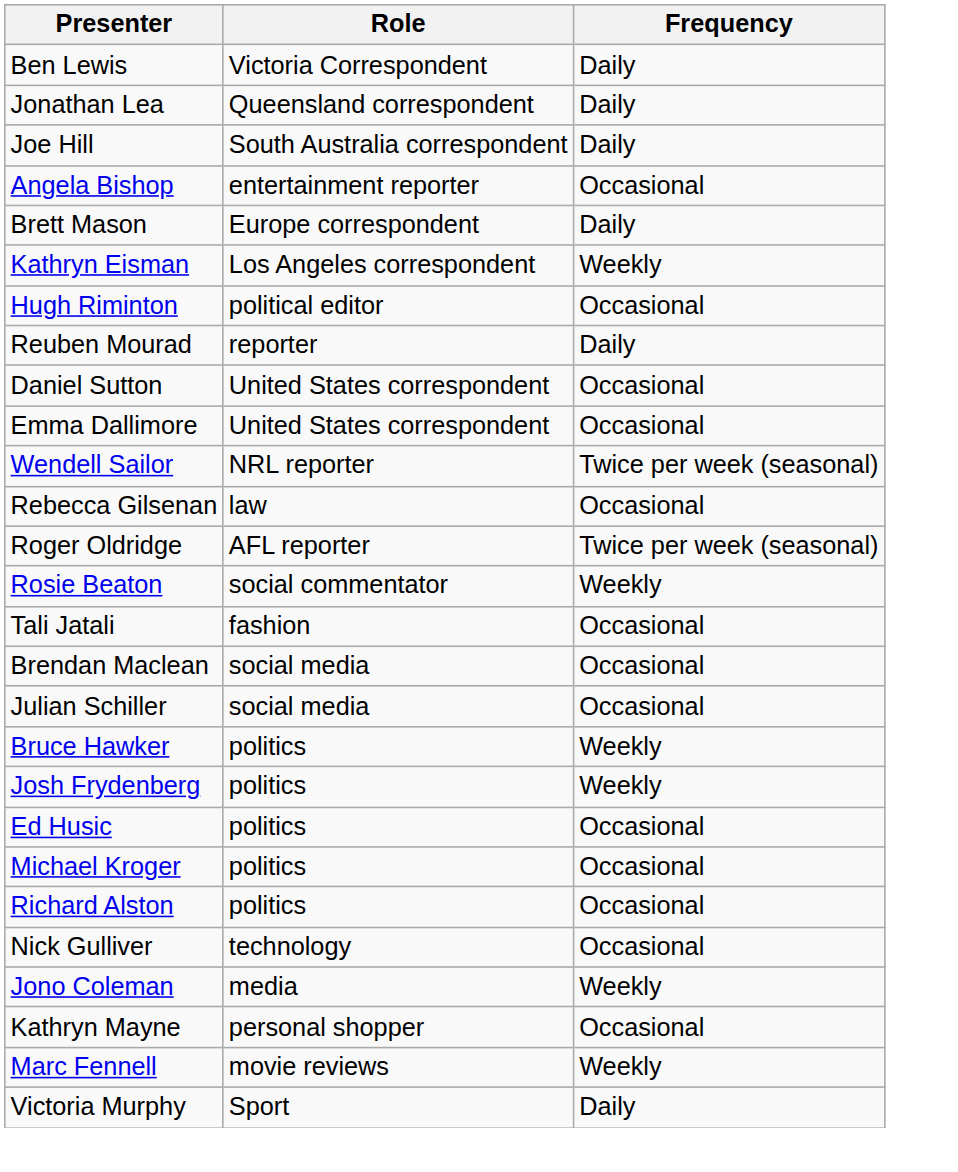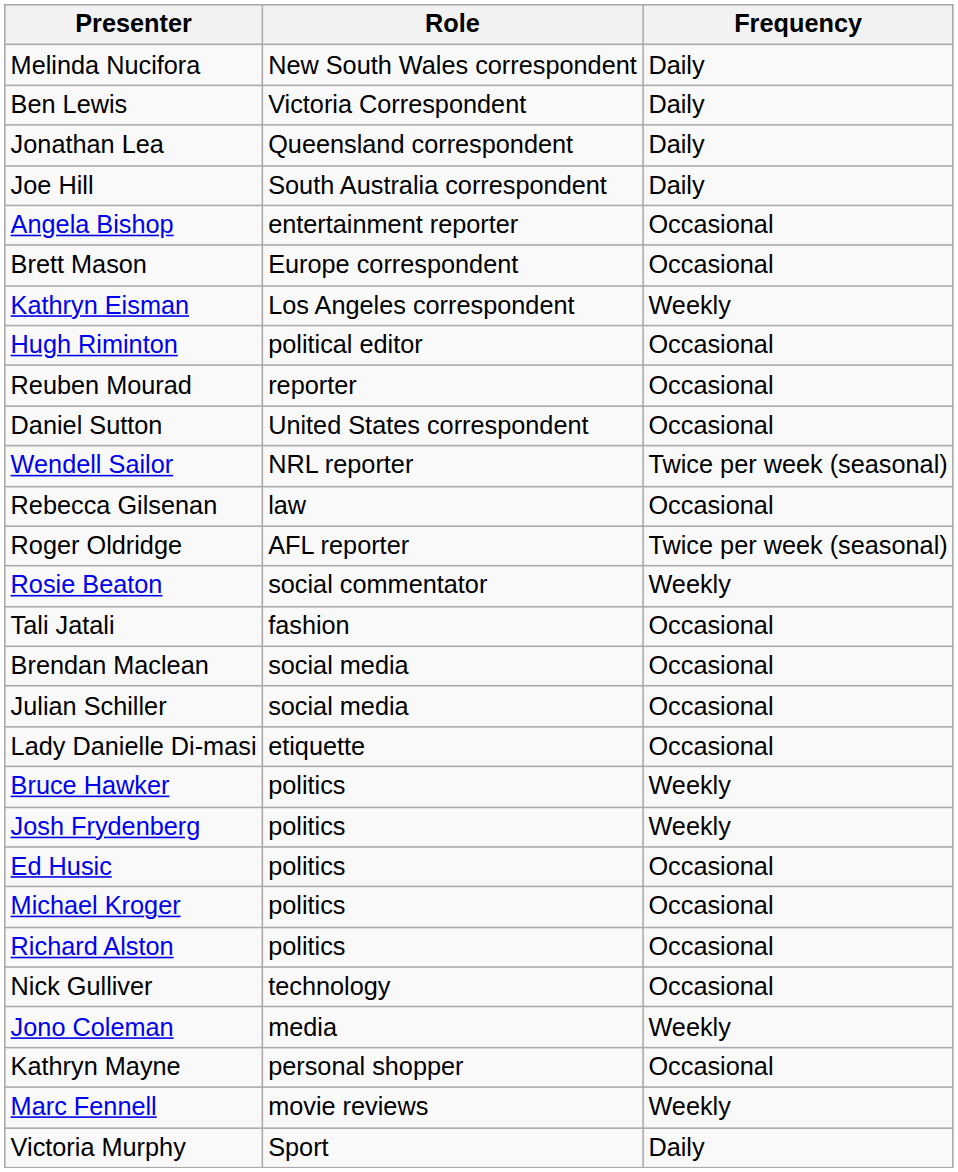+ row: Melinda Nucifora | New South Wales correspondent | Daily
Brett Mason | Frequency: Daily -> Occasional
Reuben Mourad | Frequency: Daily -> Occasional
- row: Emma Dallimore | United States correspondent | Occasional
+ row: Lady Danielle Di-masi | etiquette | Occasional
